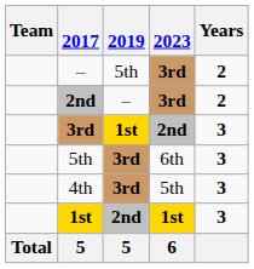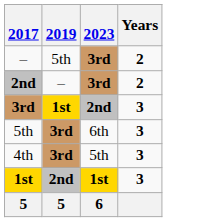- column: Team | Total
